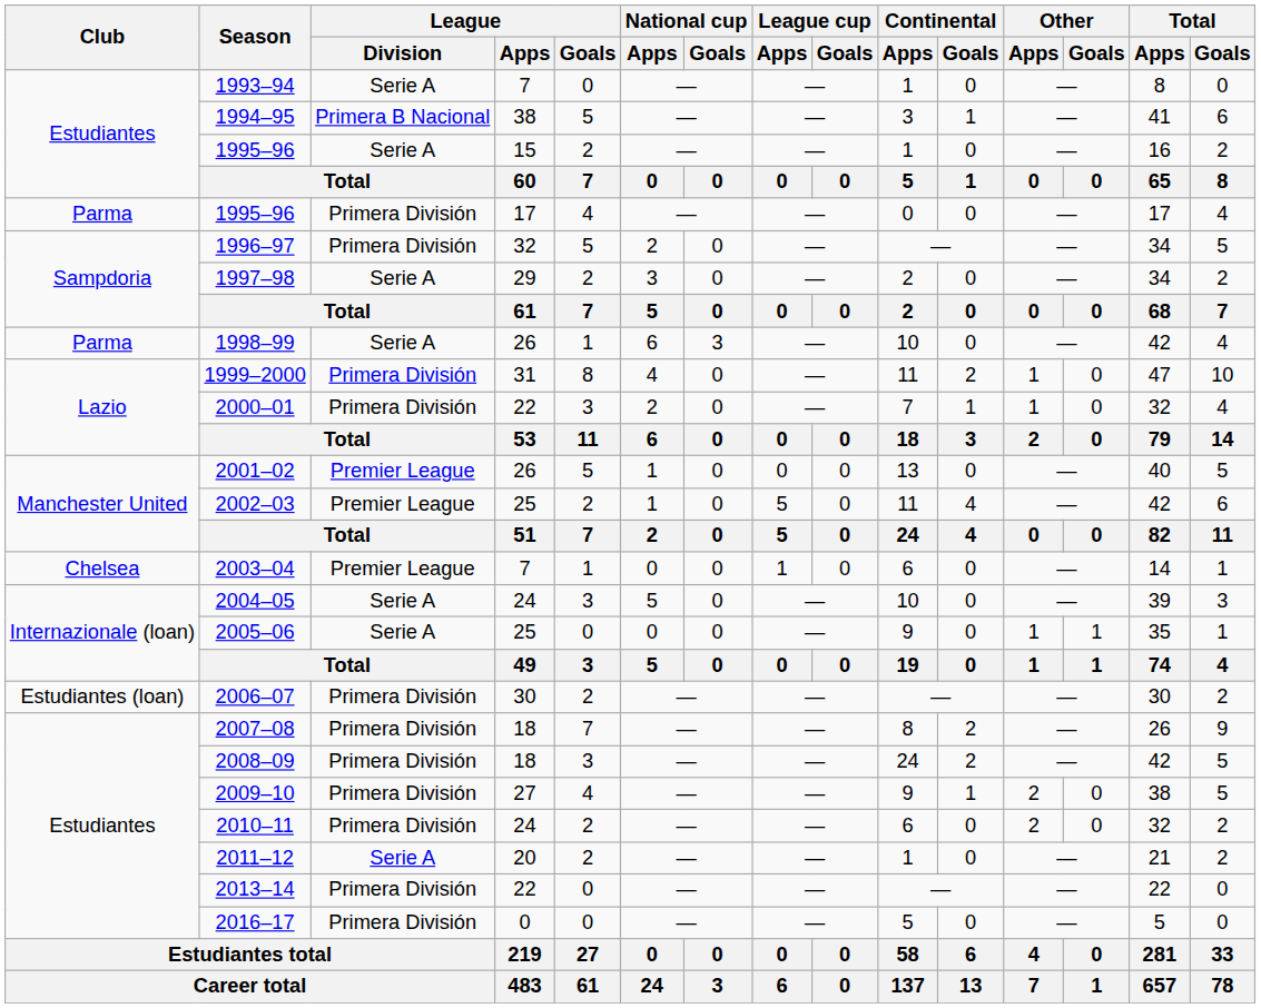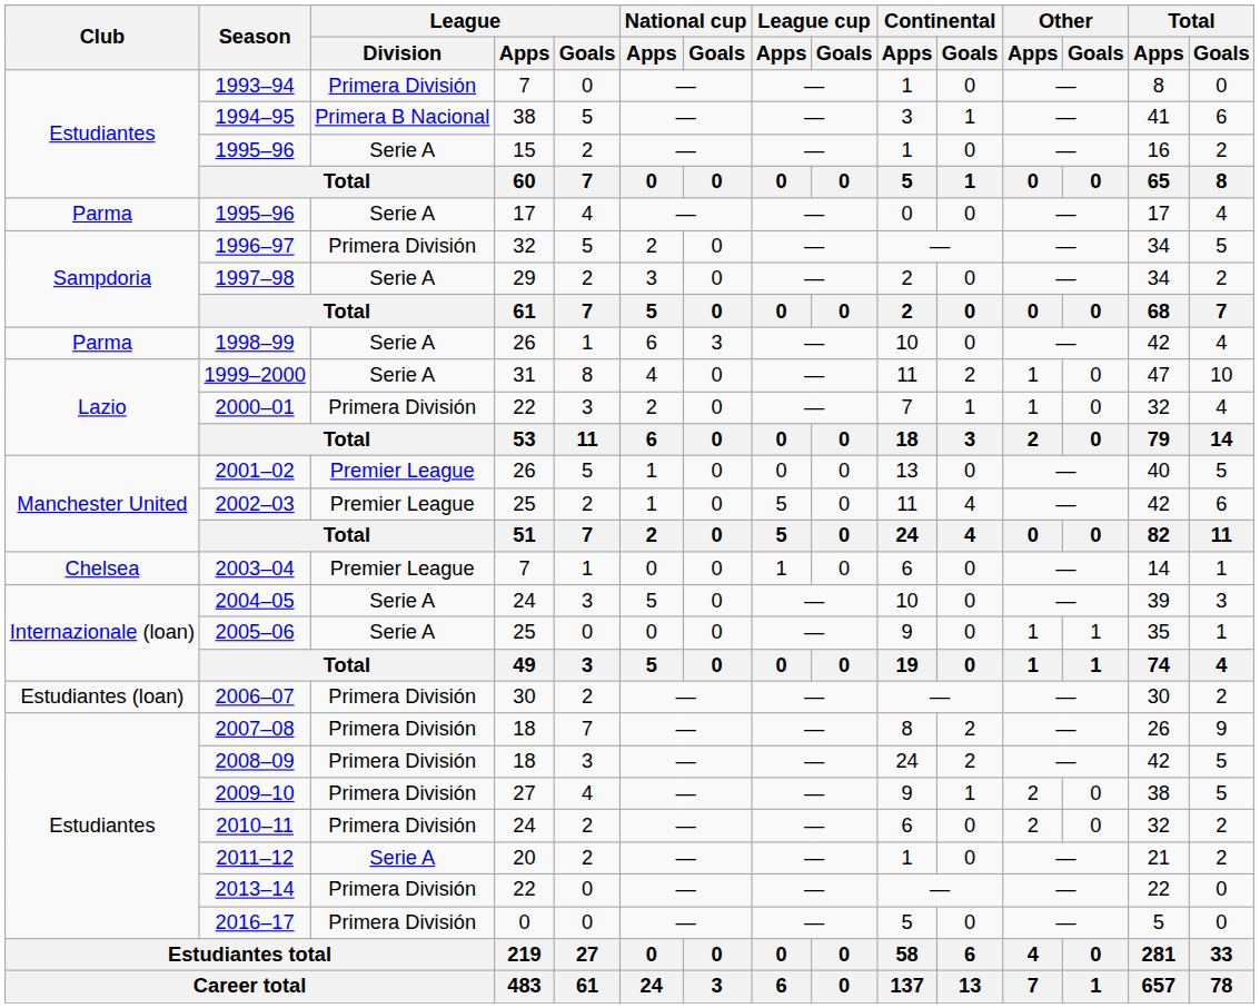1993–94 | League / Division: Serie A -> Primera División
1995–96 / 17 | League / Division: Primera División -> Serie A
1999–2000 | League / Division: Primera División -> Serie A
